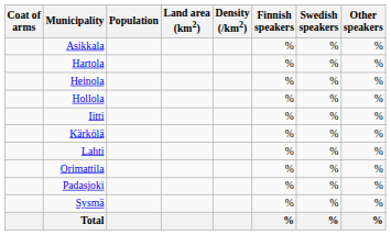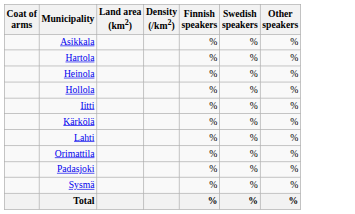- column: Population
